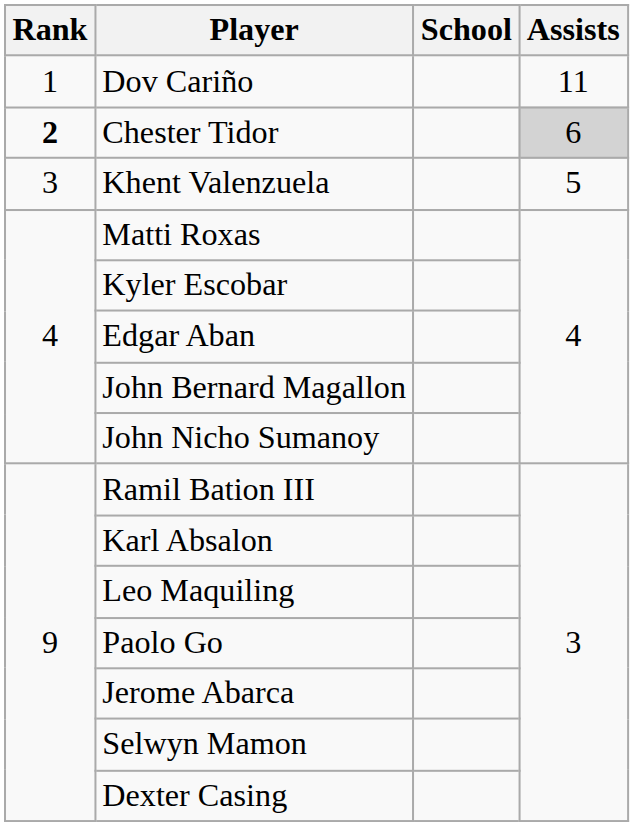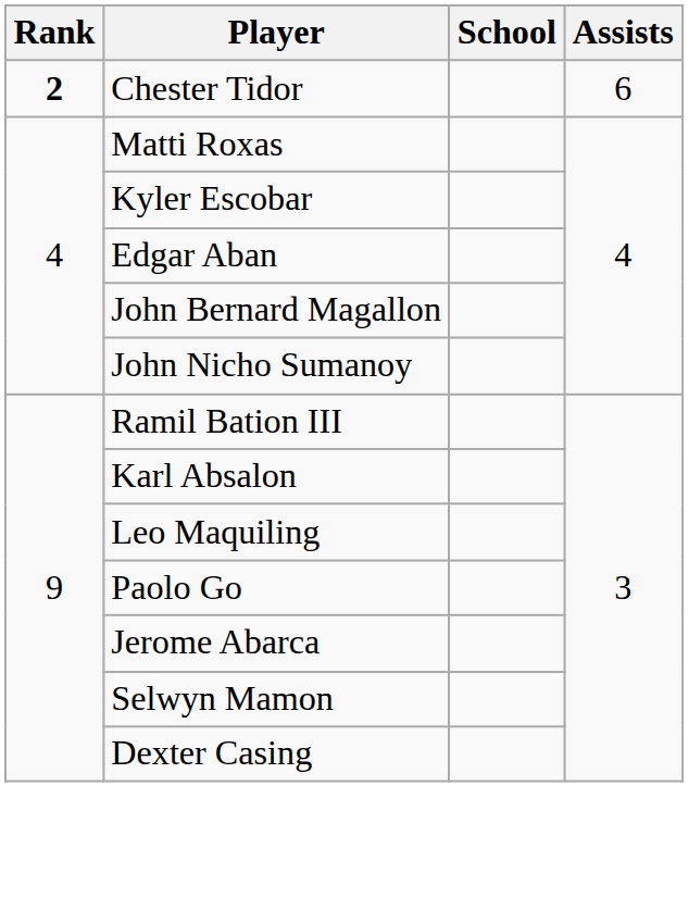- row: 1 | Dov Cariño | 11
Chester Tidor | Assists: lightgrey background -> no background
- row: 3 | Khent Valenzuela | 5
